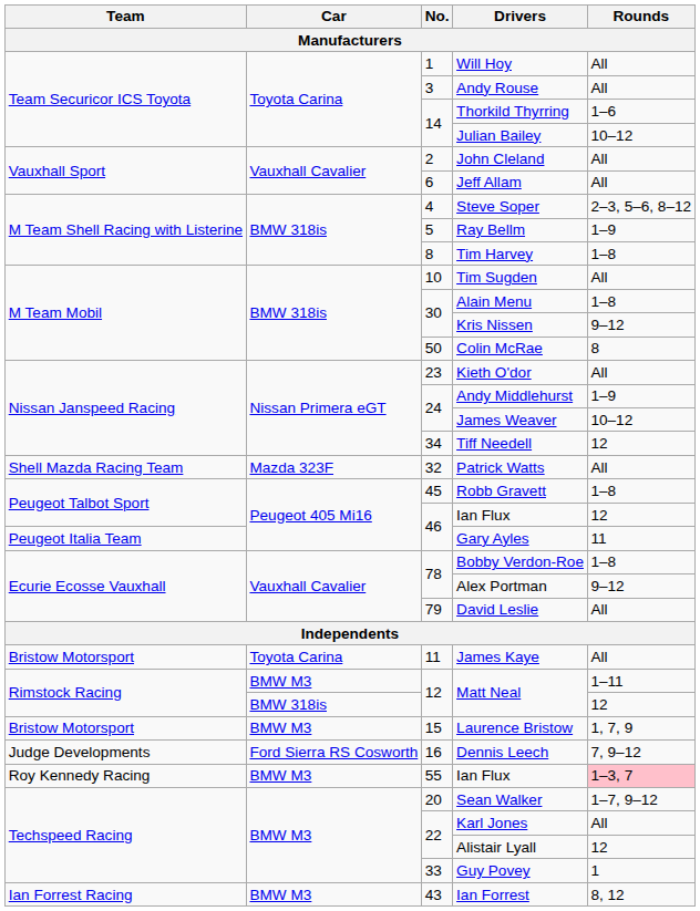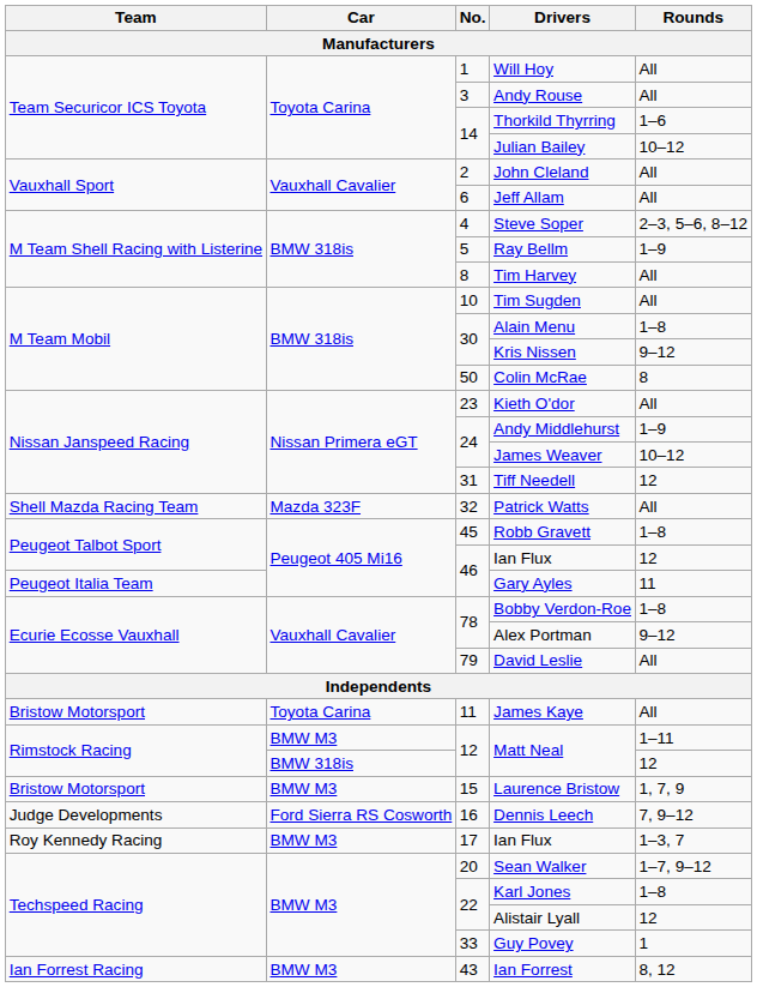Tim Harvey | Rounds: 1–8 -> All
Tiff Needell | No.: 34 -> 31
BMW M3 / Ian Flux | No.: 55 -> 17
BMW M3 / Ian Flux | Rounds: pink background -> no background
Karl Jones | Rounds: All -> 1–8
